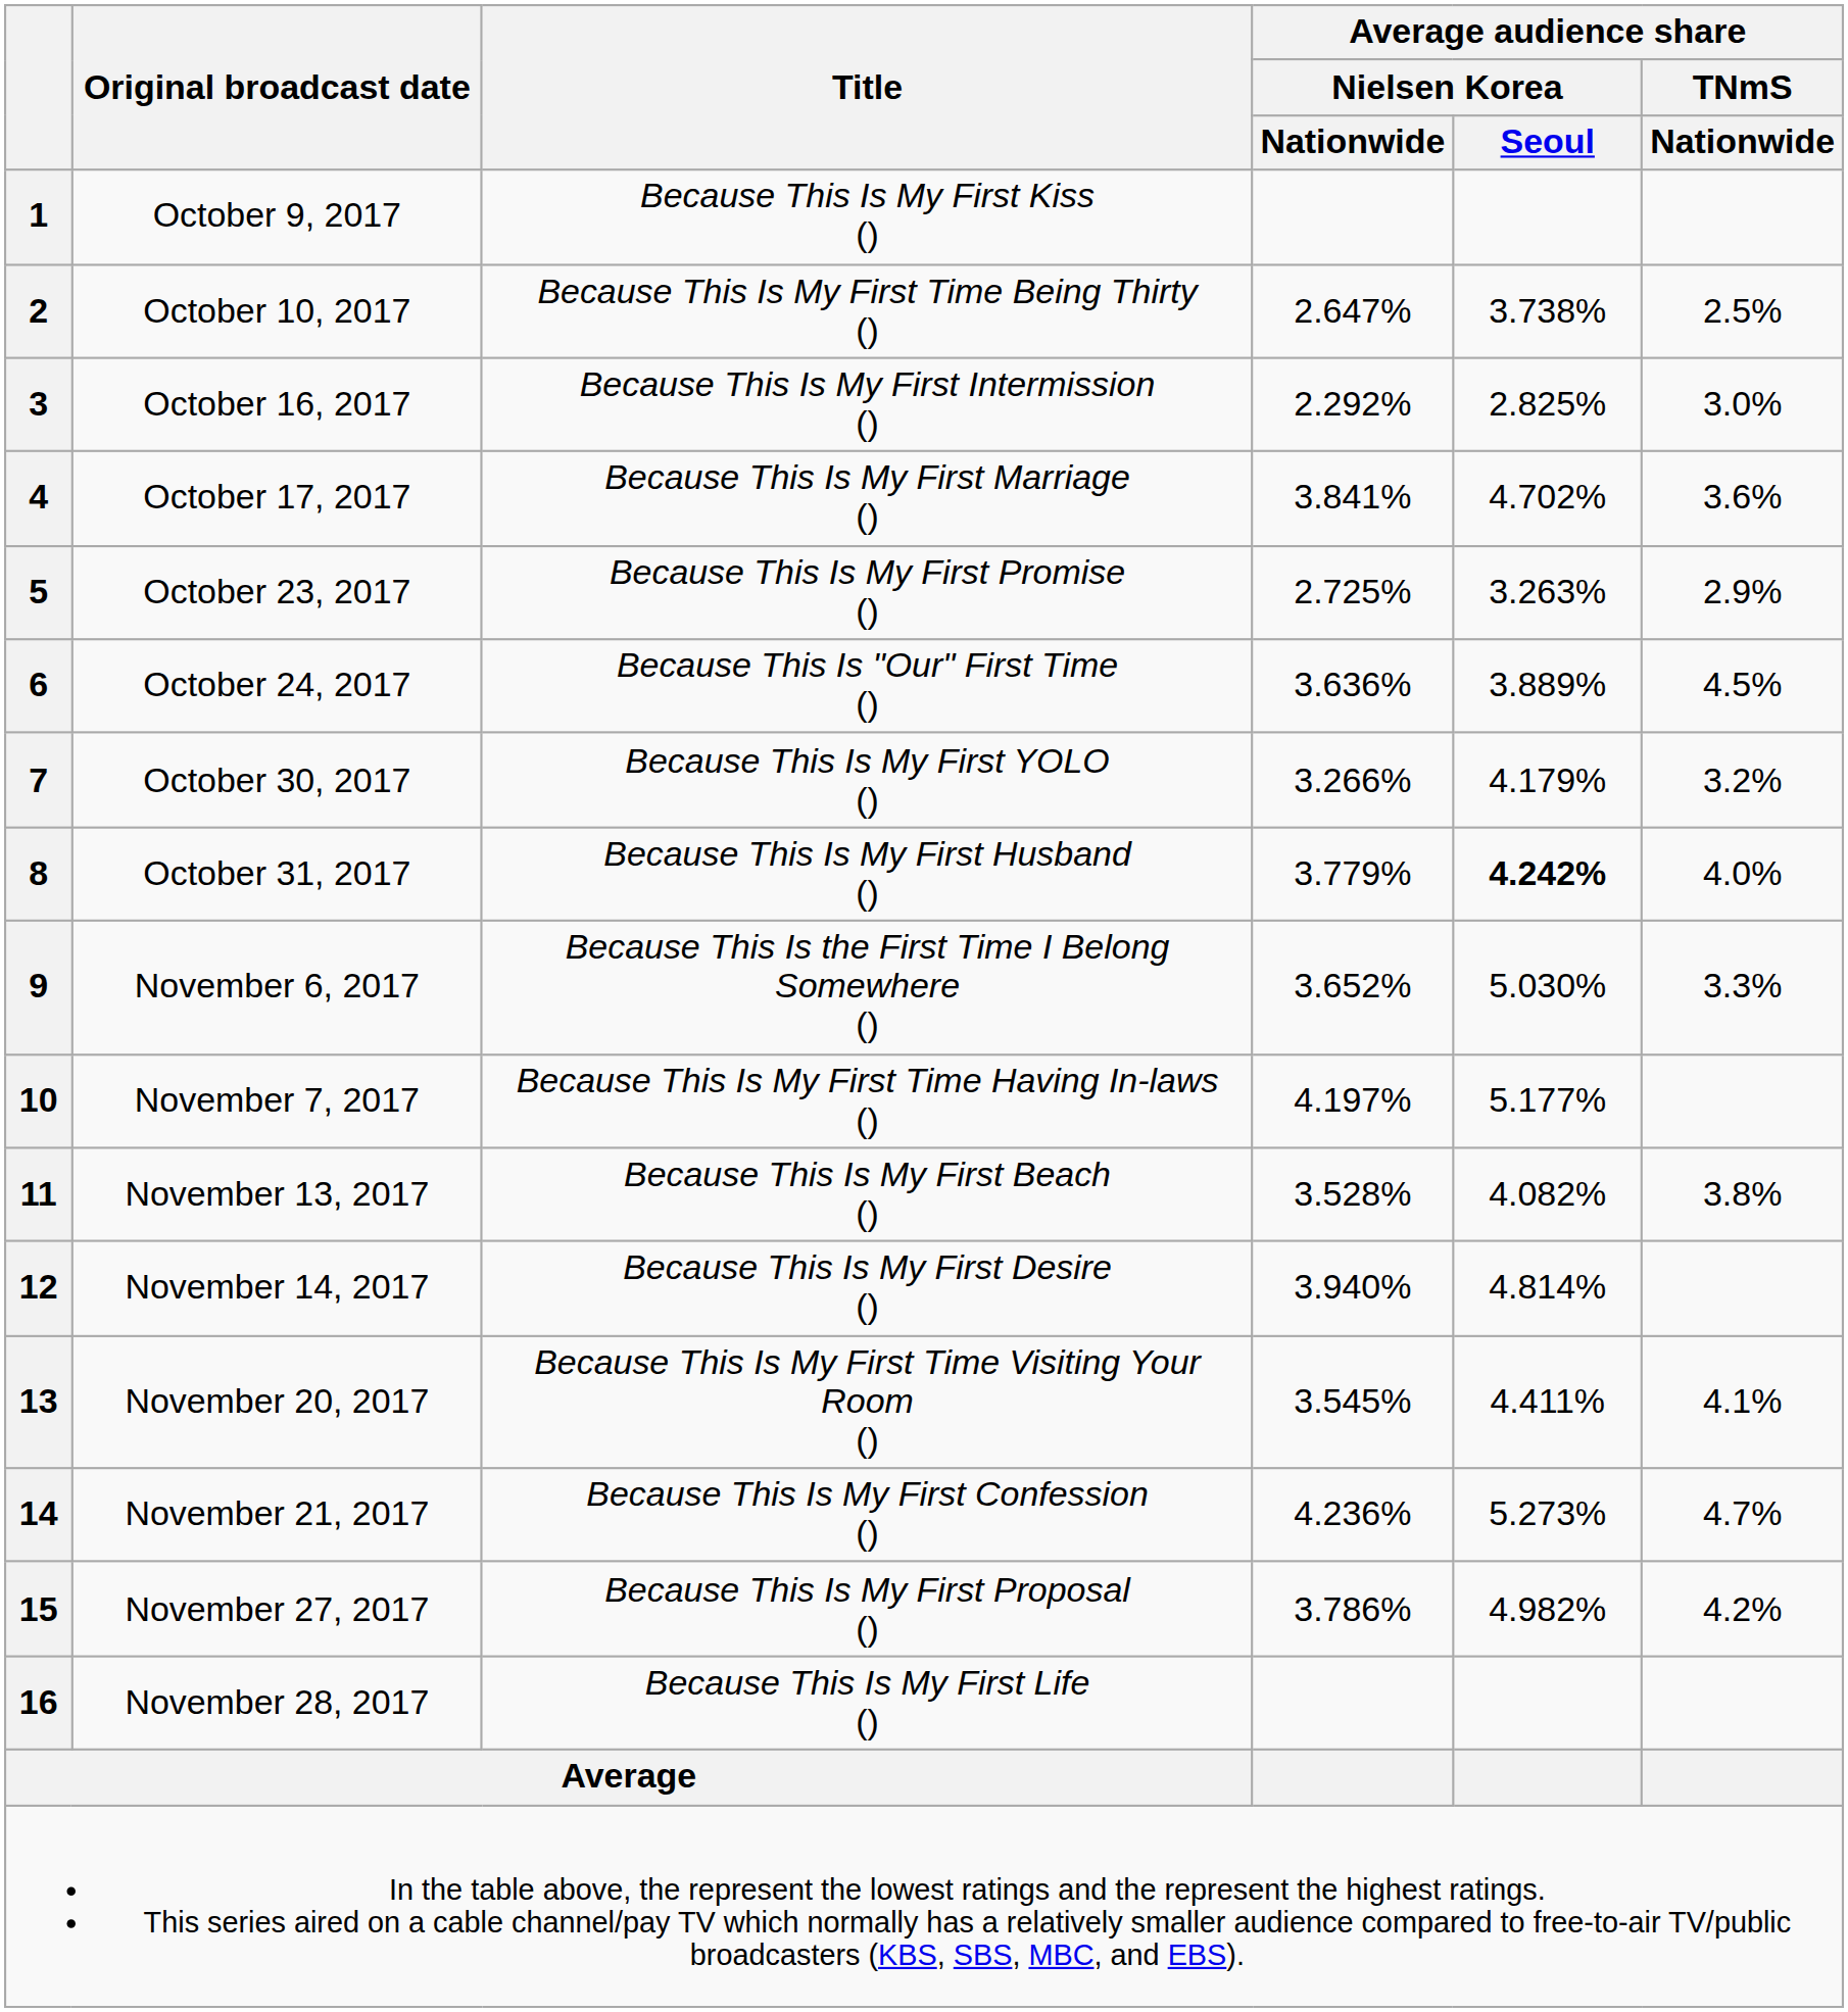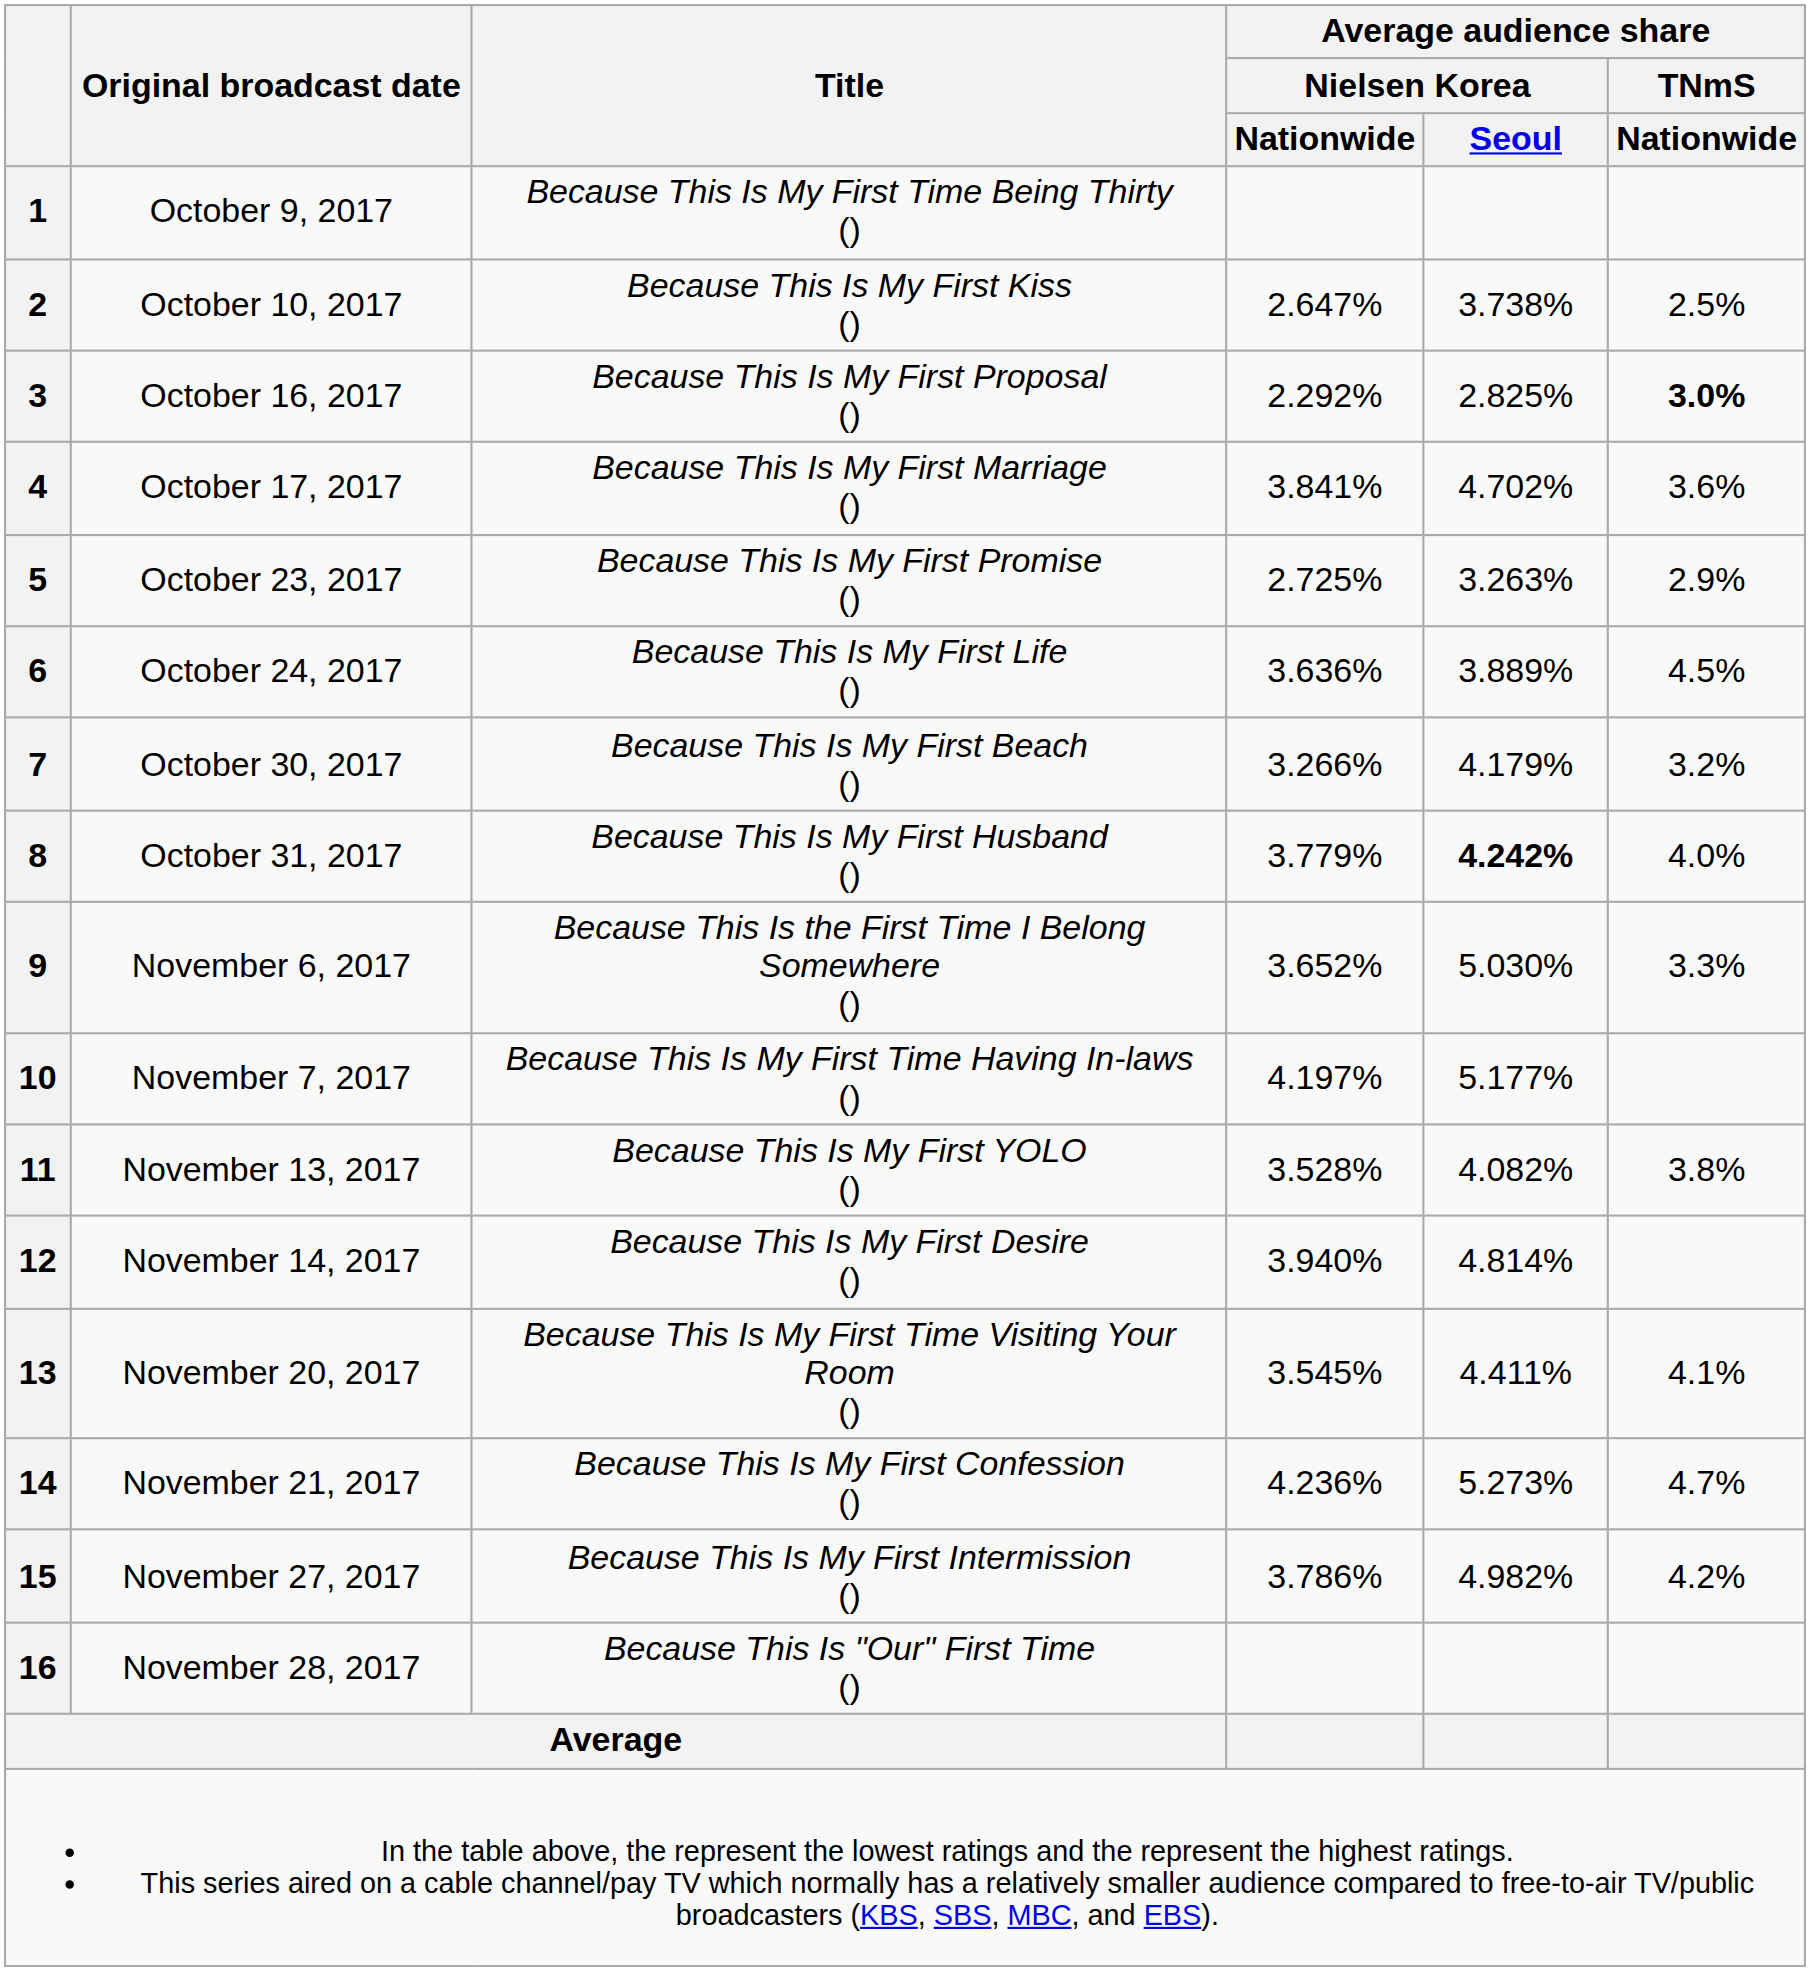1 | Title: Because This Is My First Kiss () -> Because This Is My First Time Being Thirty ()
2 | Title: Because This Is My First Time Being Thirty () -> Because This Is My First Kiss ()
3 | Title: Because This Is My First Intermission () -> Because This Is My First Proposal ()
3 | Average audience share / TNmS / Nationwide: normal -> bold
6 | Title: Because This Is "Our" First Time () -> Because This Is My First Life ()
7 | Title: Because This Is My First YOLO () -> Because This Is My First Beach ()
11 | Title: Because This Is My First Beach () -> Because This Is My First YOLO ()
15 | Title: Because This Is My First Proposal () -> Because This Is My First Intermission ()
16 | Title: Because This Is My First Life () -> Because This Is "Our" First Time ()
